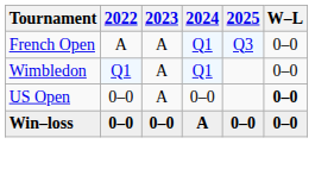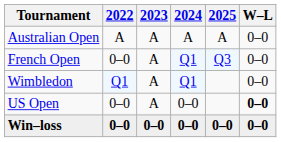+ row: Australian Open | A | A | A | A | 0–0
French Open | 2022: A -> 0–0
Win–loss | 2024: A -> 0–0
